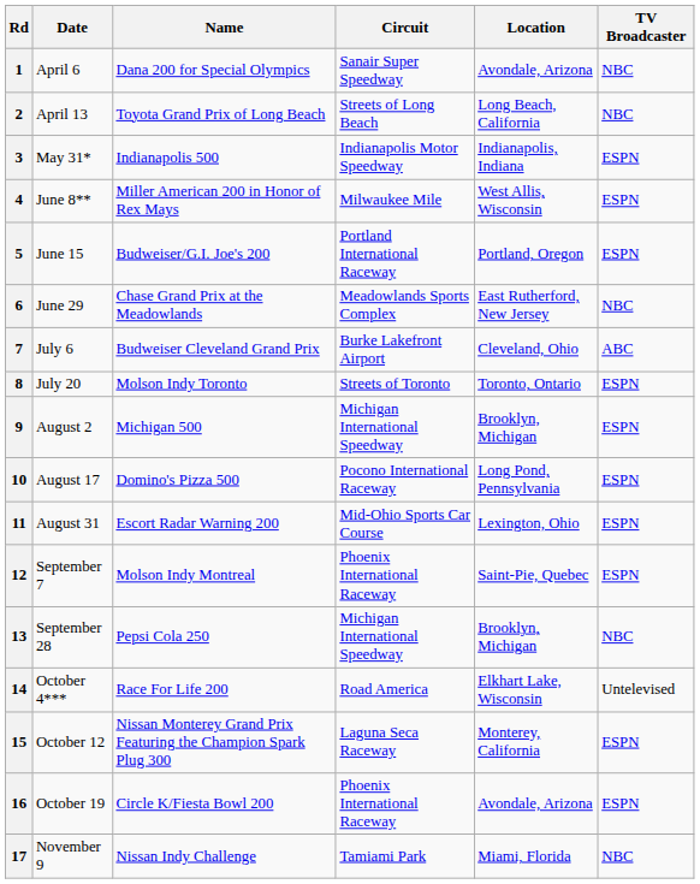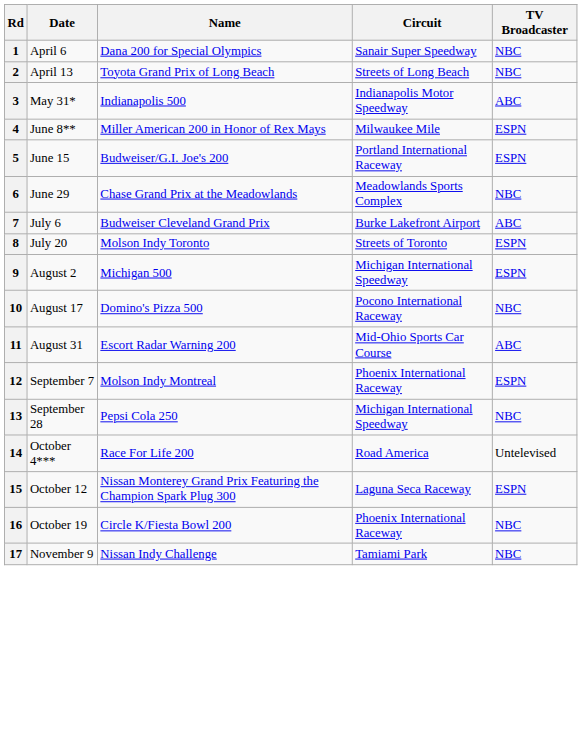- column: Location | Avondale, Arizona | Long Beach, California | Indianapolis, Indiana | West Allis, Wisconsin | Portland, Oregon | East Rutherford, New Jersey | Cleveland, Ohio | Toronto, Ontario | Brooklyn, Michigan | Long Pond, Pennsylvania | Lexington, Ohio | Saint-Pie, Quebec | Brooklyn, Michigan | Elkhart Lake, Wisconsin | Monterey, California | Avondale, Arizona | Miami, Florida
3 | TV Broadcaster: ESPN -> ABC
10 | TV Broadcaster: ESPN -> NBC
11 | TV Broadcaster: ESPN -> ABC
16 | TV Broadcaster: ESPN -> NBC
